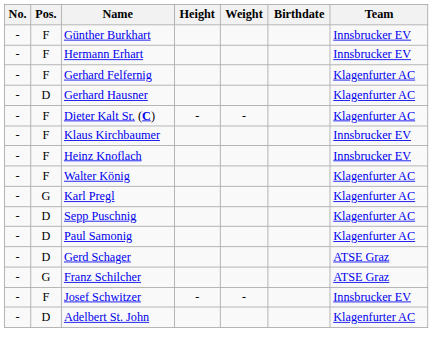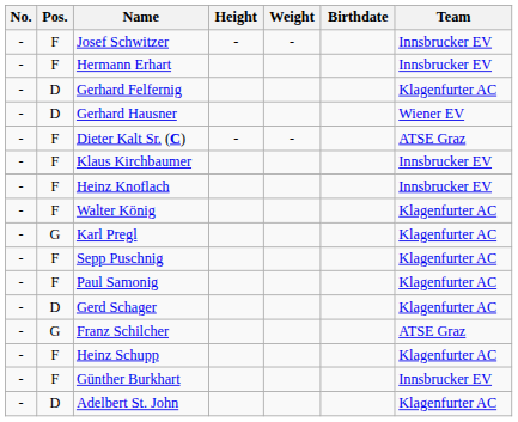rows swapped: Günther Burkhart <-> Josef Schwitzer
Gerhard Felfernig | Pos.: F -> D
Gerhard Hausner | Team: Klagenfurter AC -> Wiener EV
Dieter Kalt Sr. (C) | Team: Klagenfurter AC -> ATSE Graz
Sepp Puschnig | Pos.: D -> F
Paul Samonig | Pos.: D -> F
Gerd Schager | Team: ATSE Graz -> Klagenfurter AC
+ row: - | F | Heinz Schupp | Klagenfurter AC
